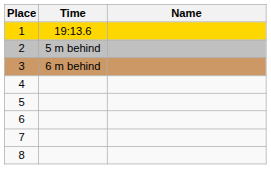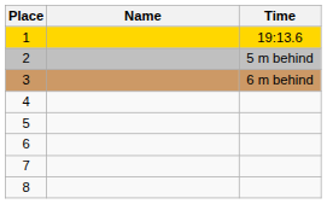columns swapped: Name <-> Time
